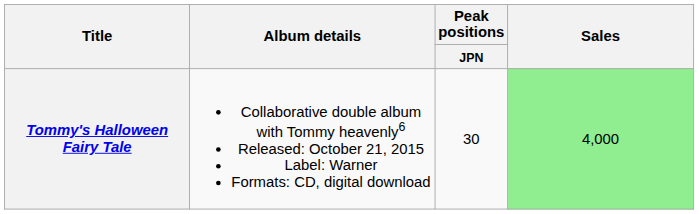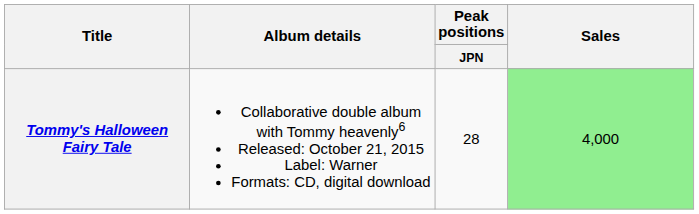Tommy's Halloween Fairy Tale | Peak positions / JPN: 30 -> 28
